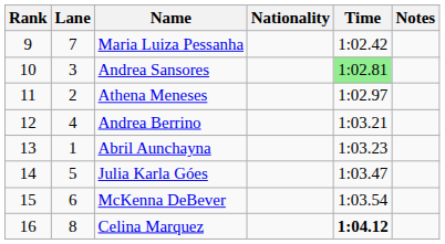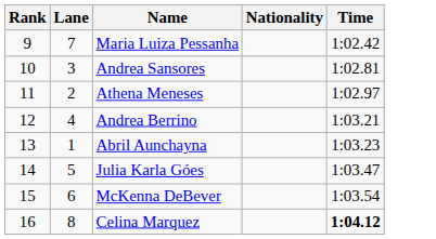- column: Notes
Andrea Sansores | Time: lightgreen background -> no background
